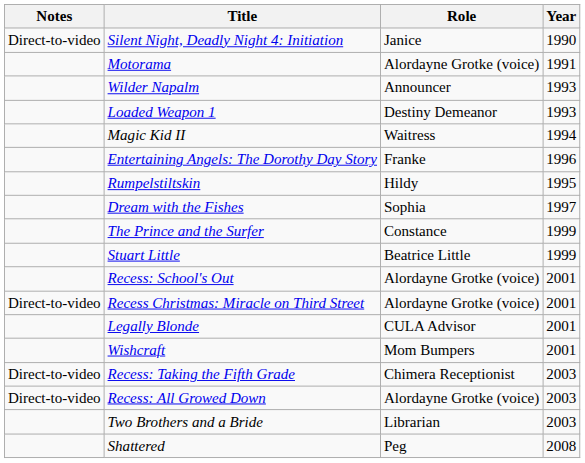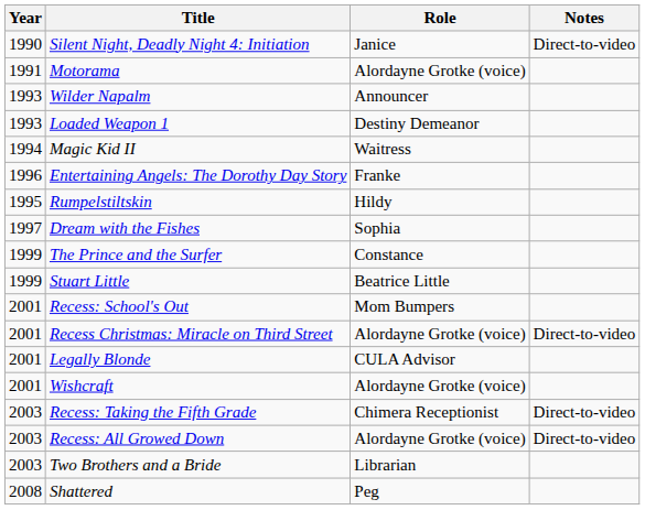columns swapped: Year <-> Notes
Recess: School's Out | Role: Alordayne Grotke (voice) -> Mom Bumpers
Wishcraft | Role: Mom Bumpers -> Alordayne Grotke (voice)
